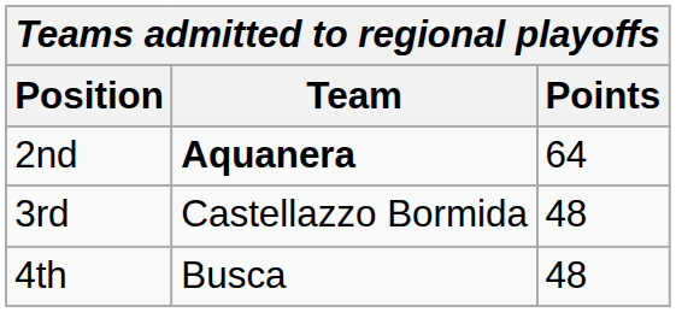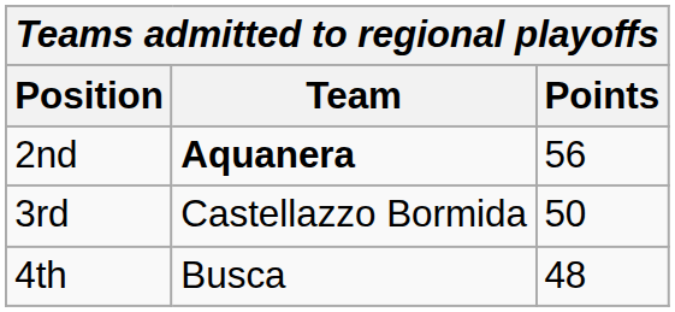2nd | Points: 64 -> 56
3rd | Points: 48 -> 50
